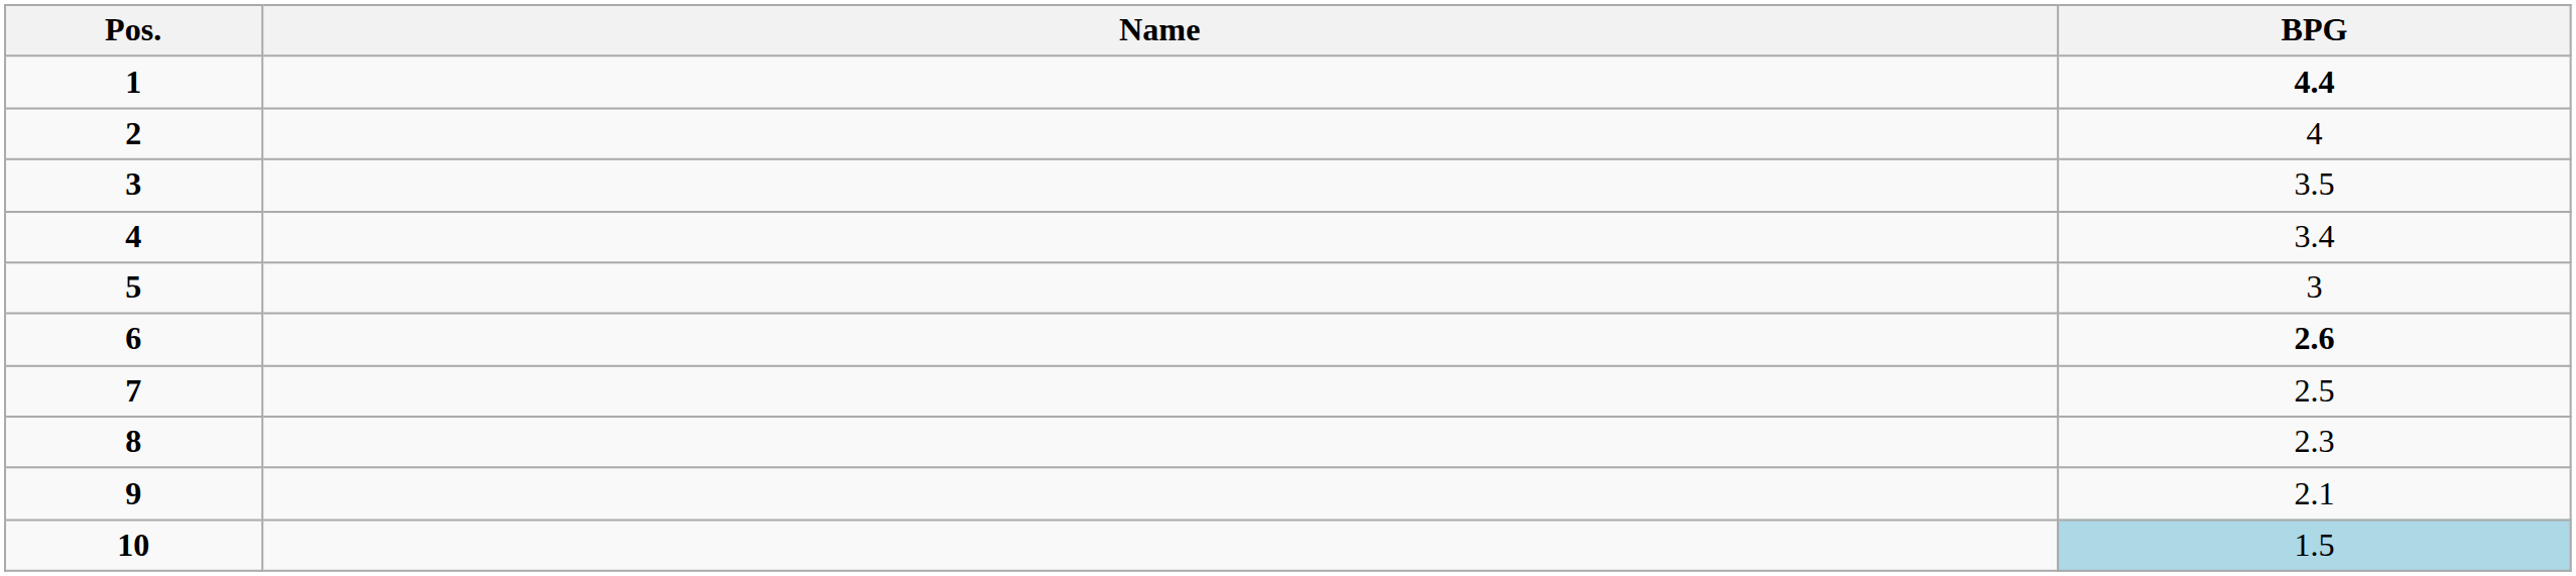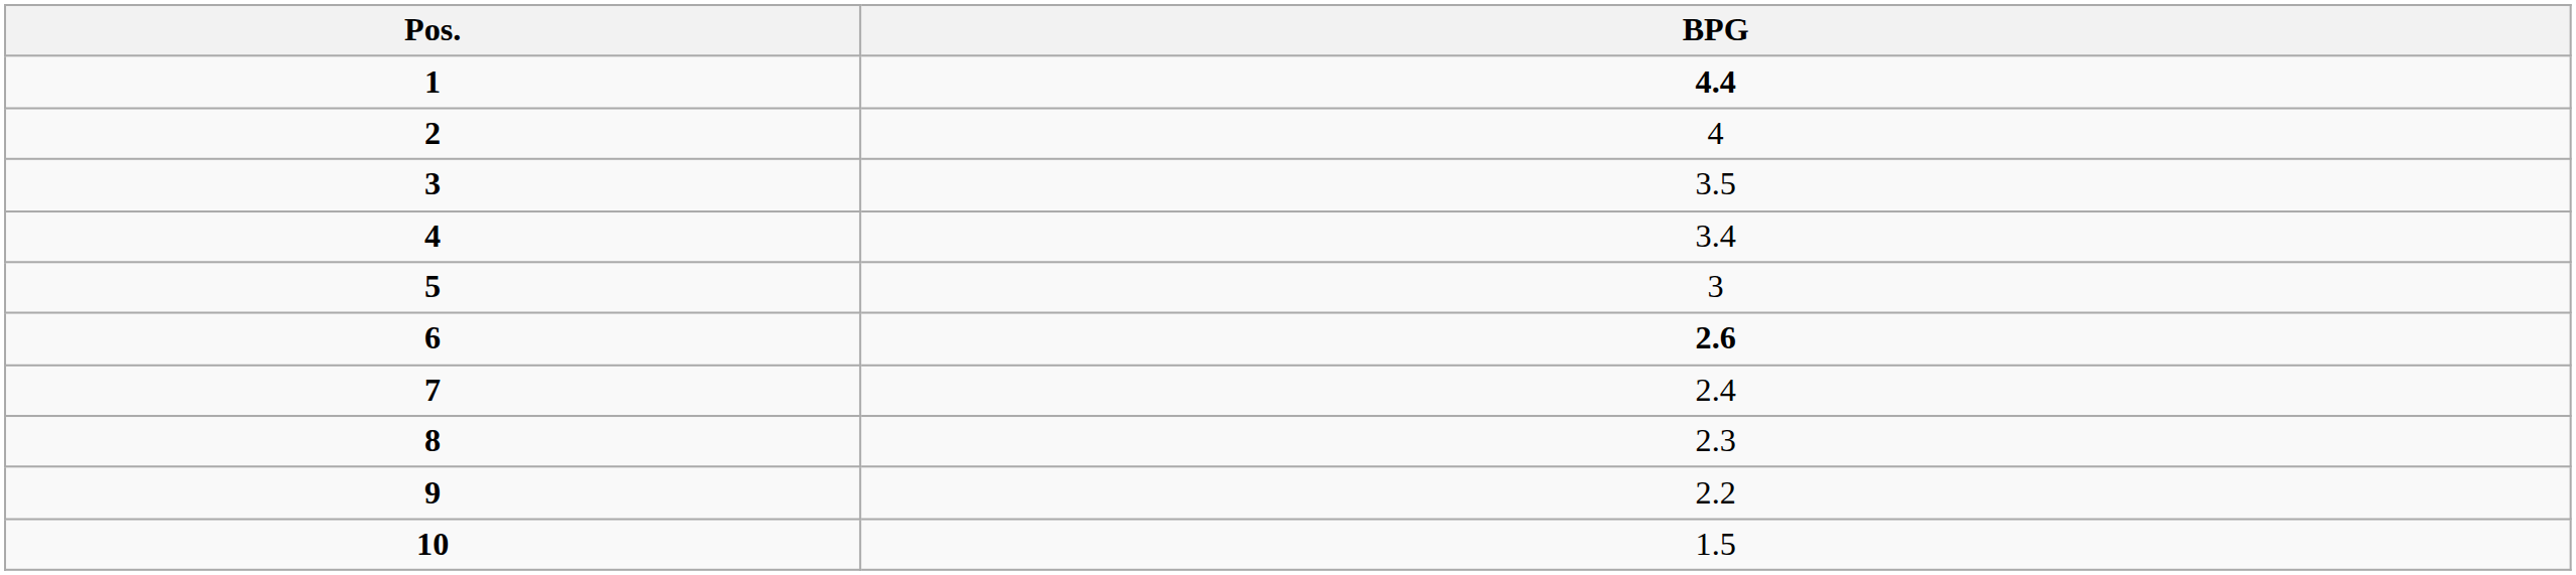- column: Name
7 | BPG: 2.5 -> 2.4
9 | BPG: 2.1 -> 2.2
10 | BPG: lightblue background -> no background
